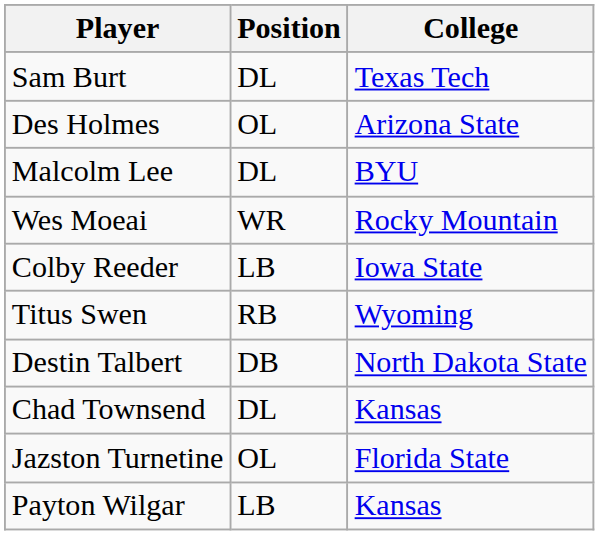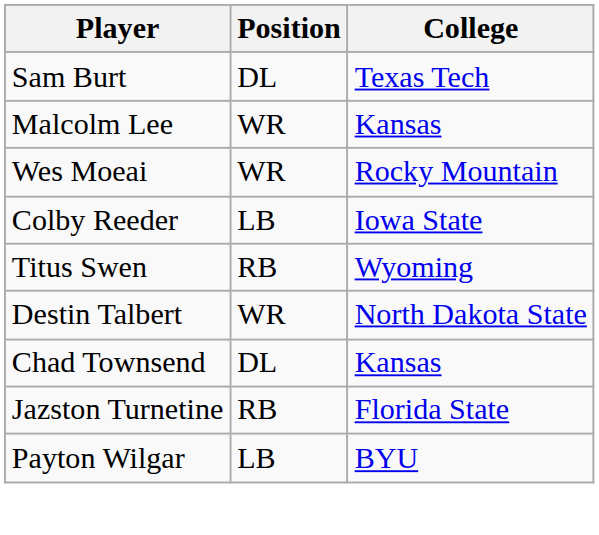- row: Des Holmes | OL | Arizona State
Malcolm Lee | Position: DL -> WR
Malcolm Lee | College: BYU -> Kansas
Destin Talbert | Position: DB -> WR
Jazston Turnetine | Position: OL -> RB
Payton Wilgar | College: Kansas -> BYU
